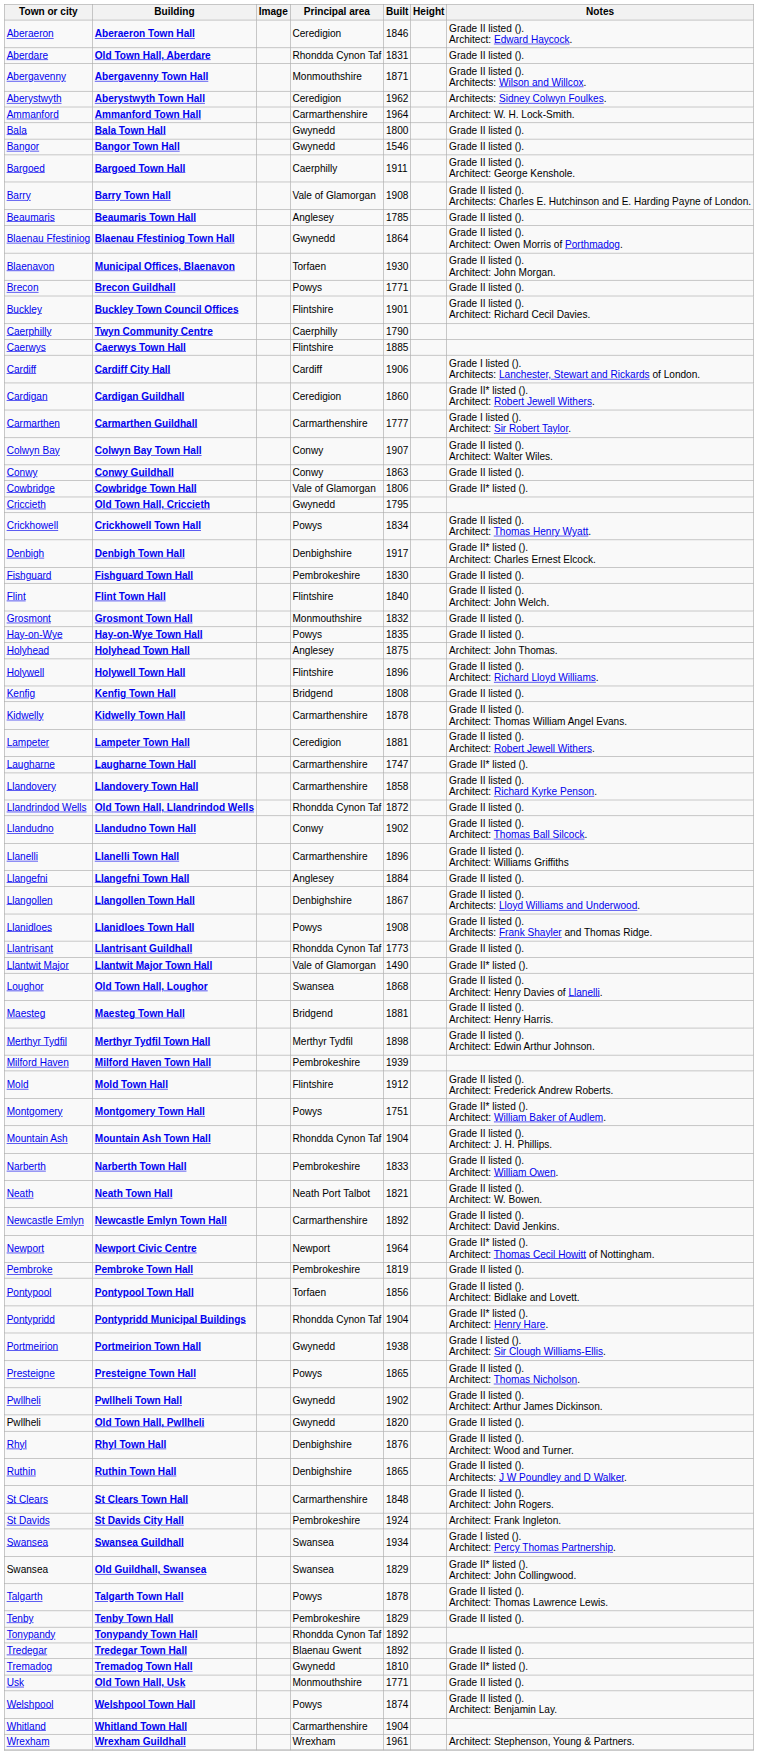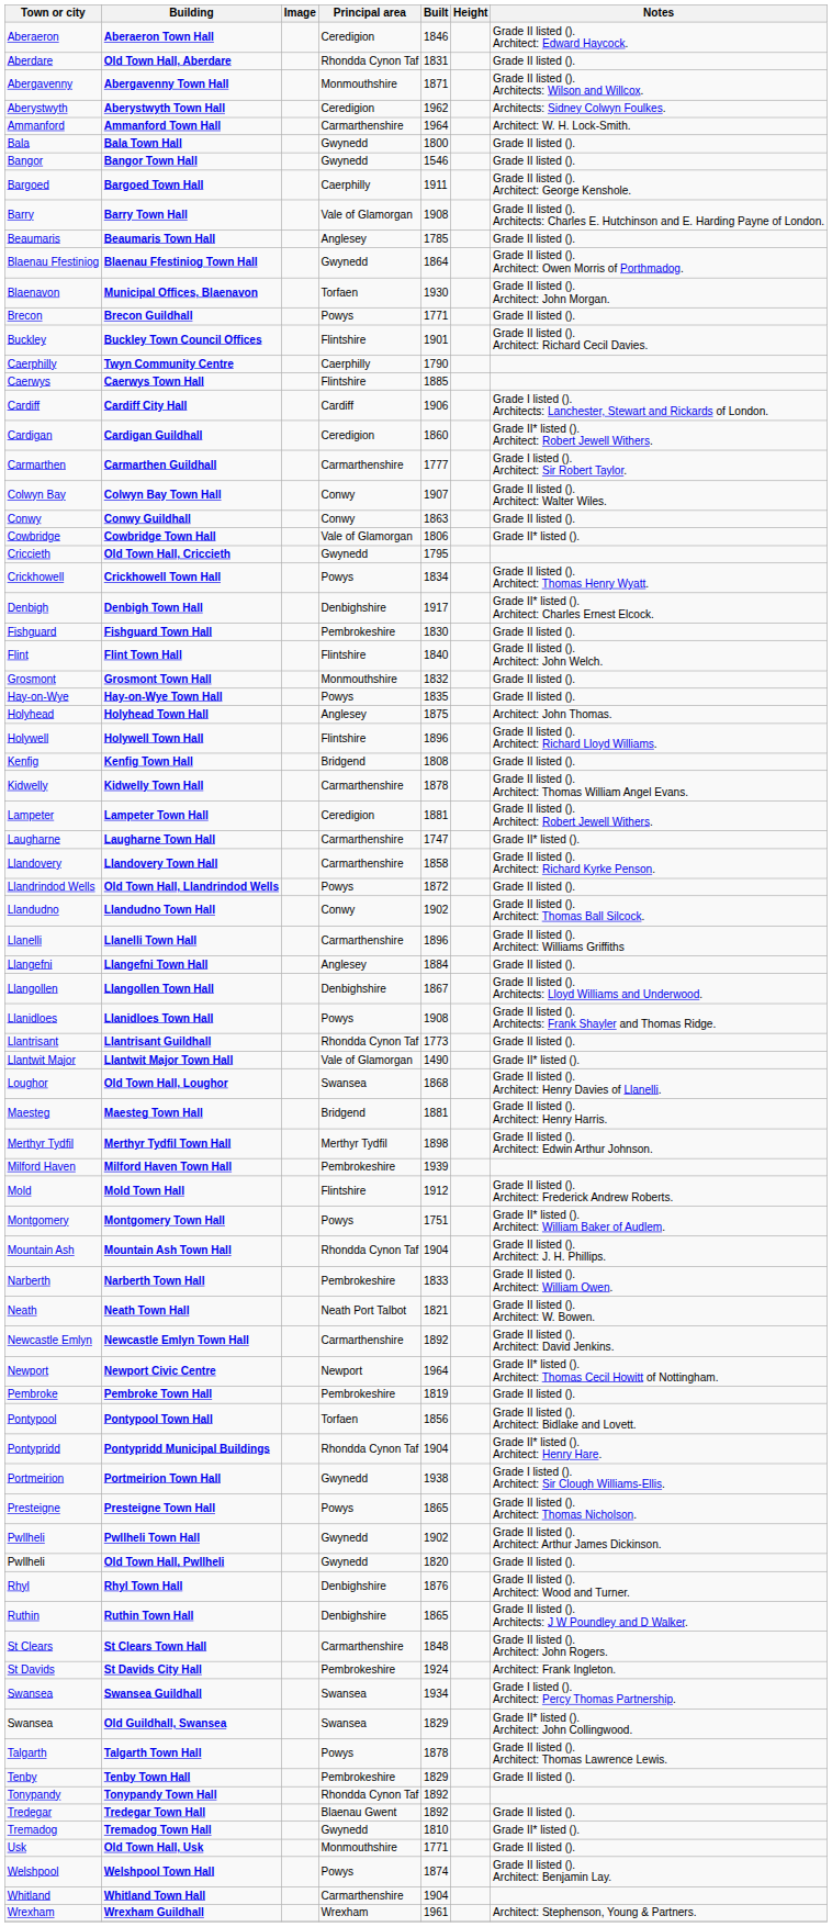Old Town Hall, Llandrindod Wells | Principal area: Rhondda Cynon Taf -> Powys
